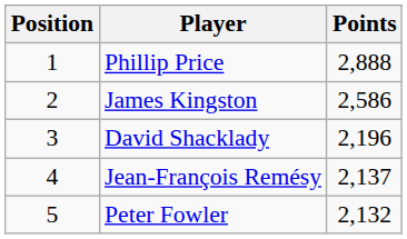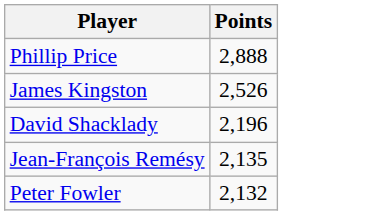- column: Position | 1 | 2 | 3 | 4 | 5
James Kingston | Points: 2,586 -> 2,526
Jean-François Remésy | Points: 2,137 -> 2,135
